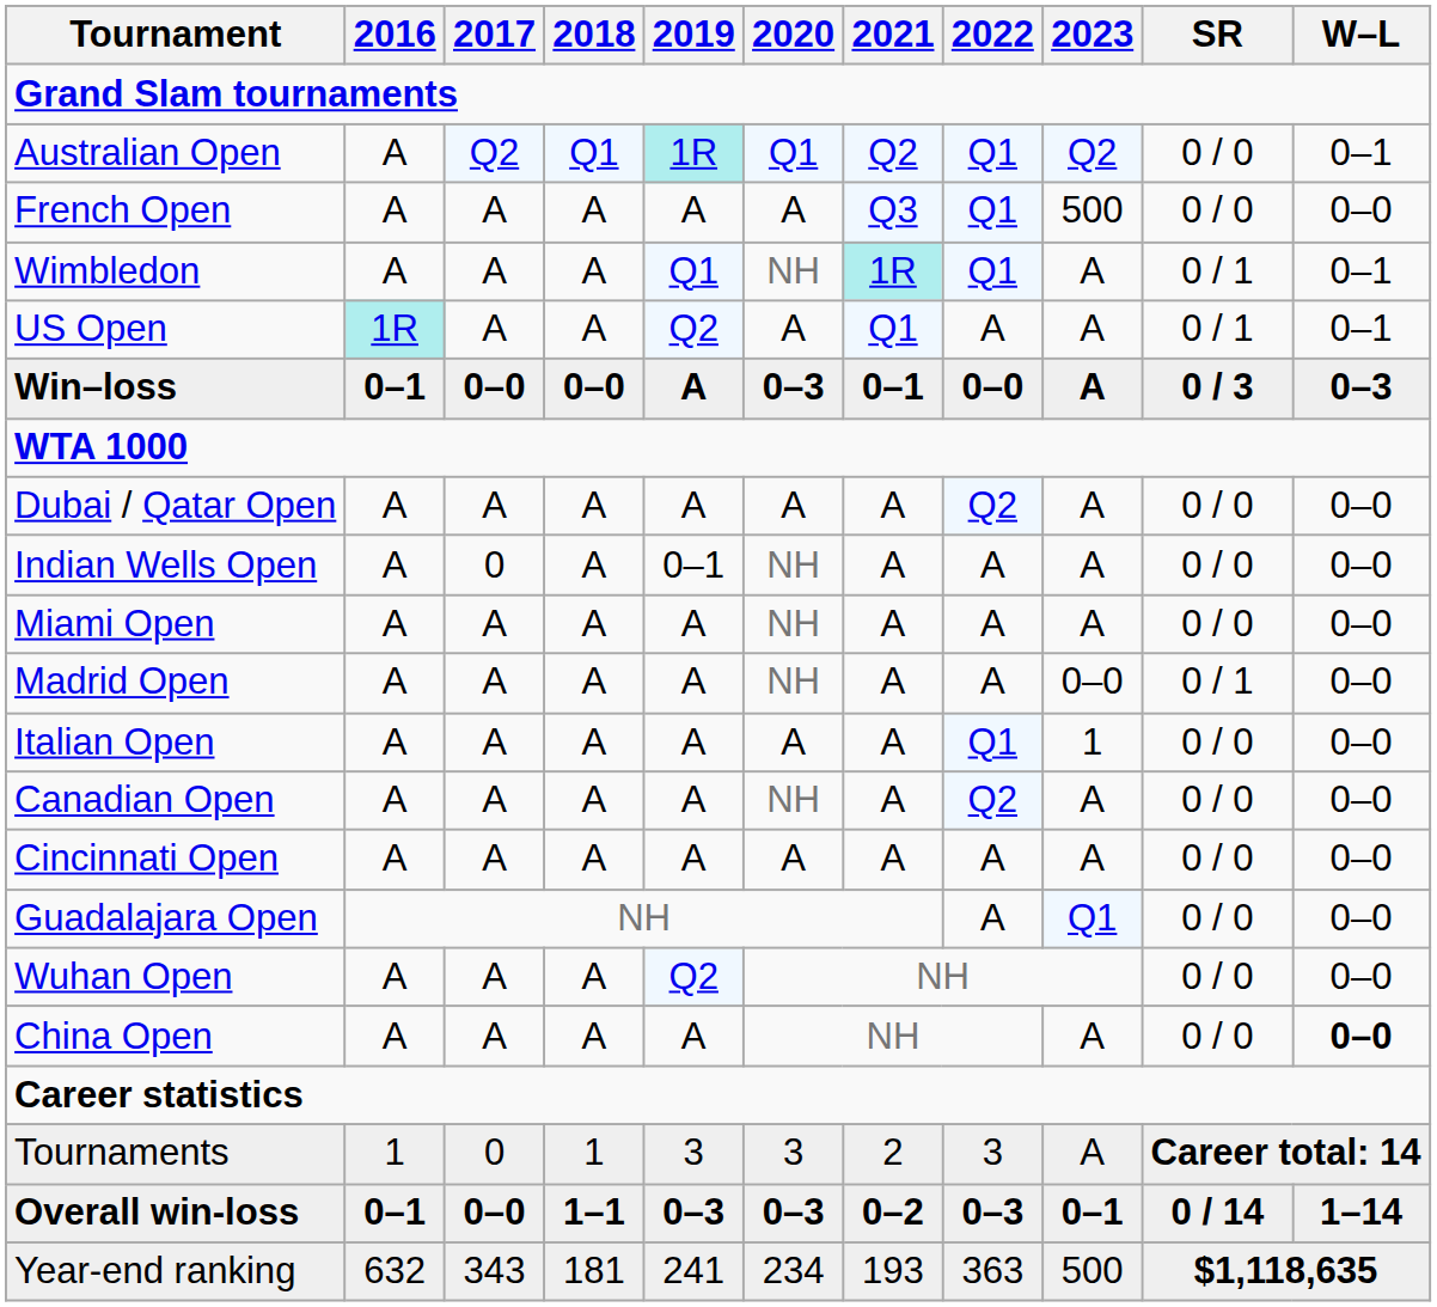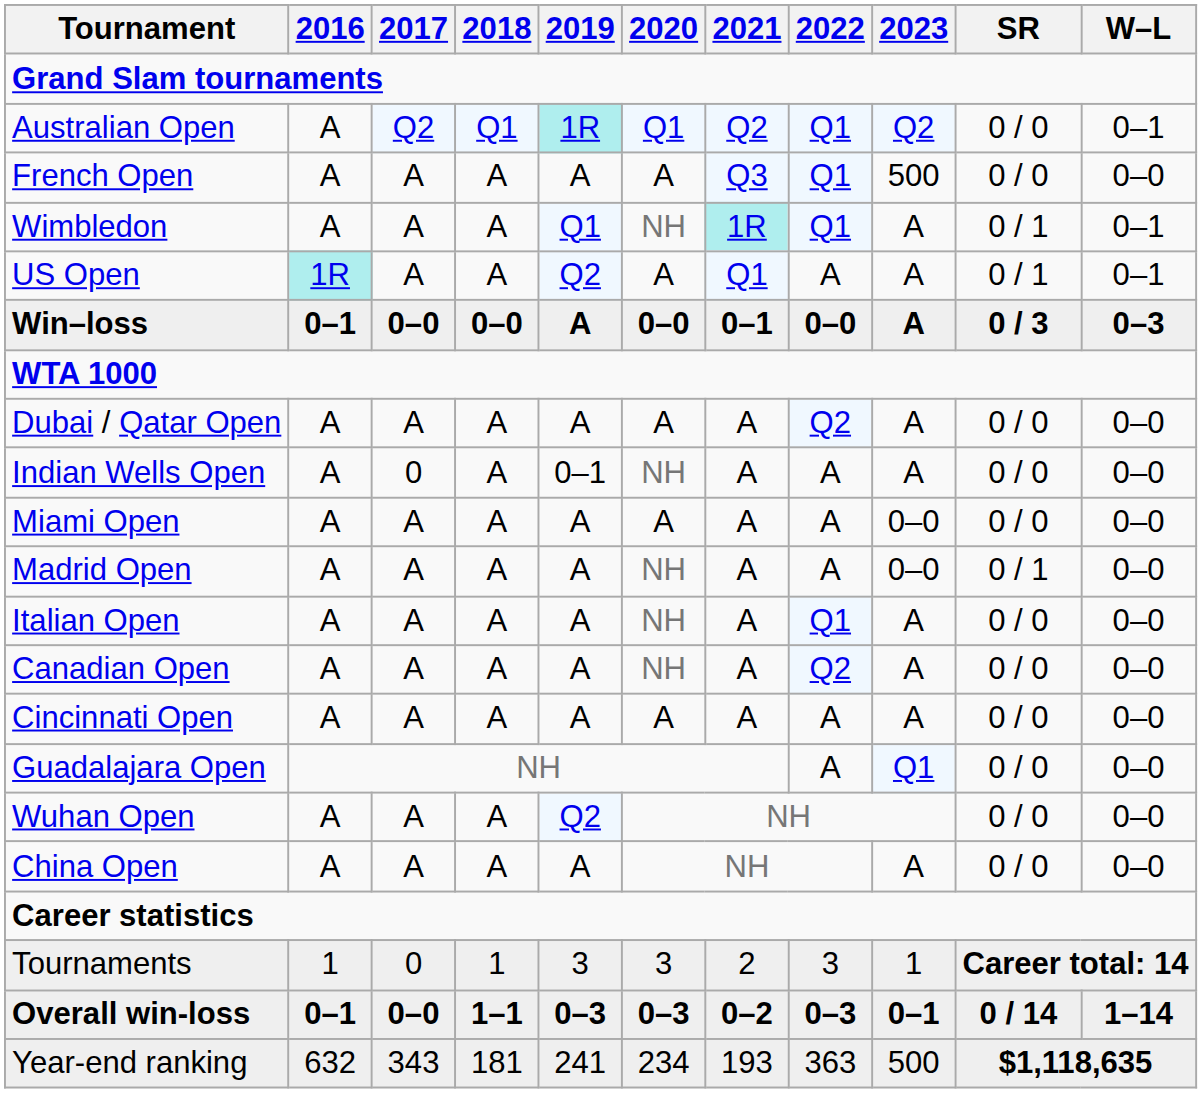Win–loss | 2020: 0–3 -> 0–0
Miami Open | 2020: NH -> A
Miami Open | 2023: A -> 0–0
Italian Open | 2020: A -> NH
Italian Open | 2023: 1 -> A
China Open | W–L: bold -> normal
Tournaments | 2023: A -> 1
